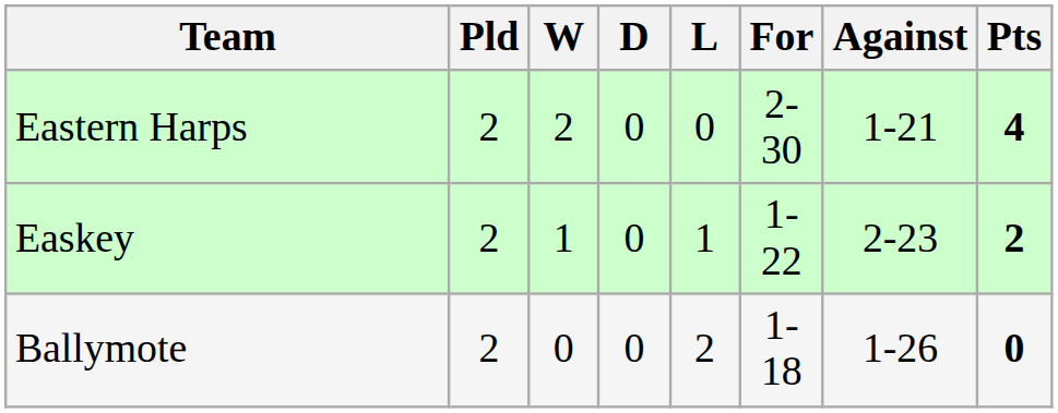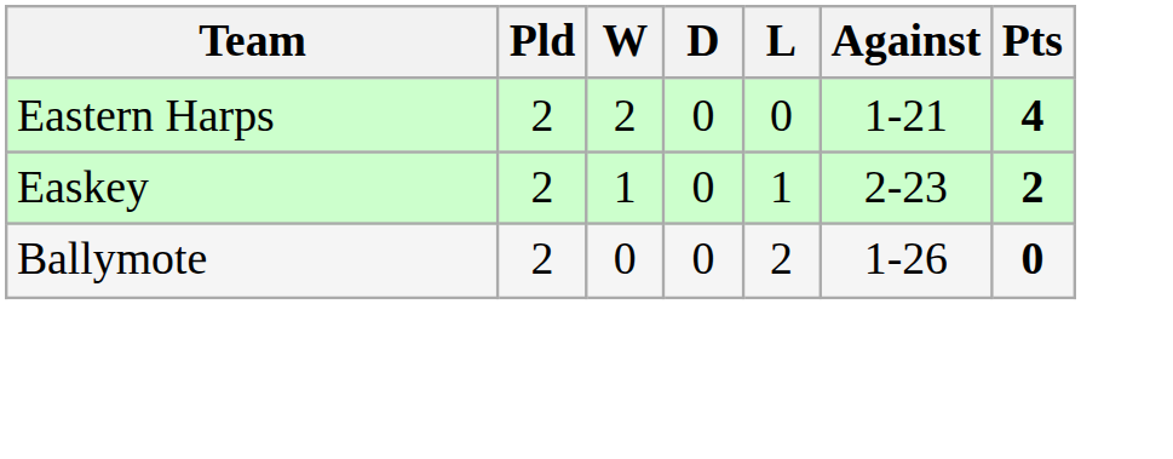- column: For | 2-30 | 1-22 | 1-18
